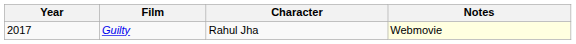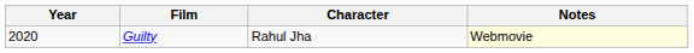Guilty | Year: 2017 -> 2020
